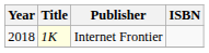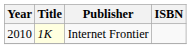Internet Frontier | Year: 2018 -> 2010
